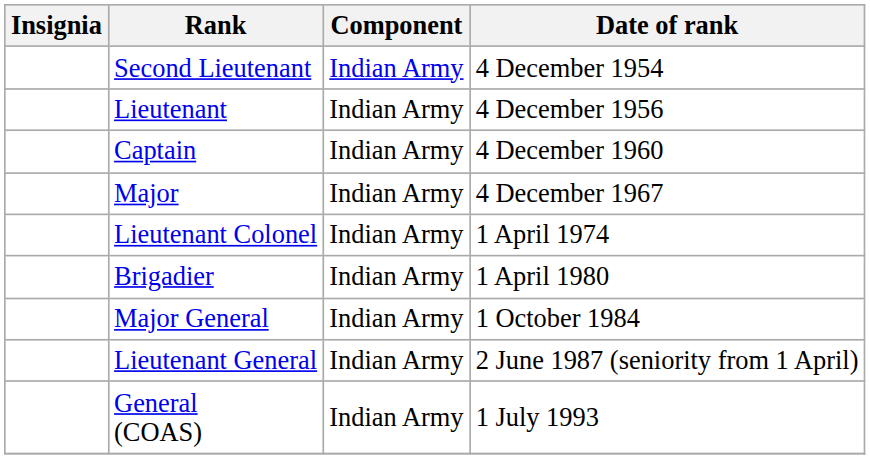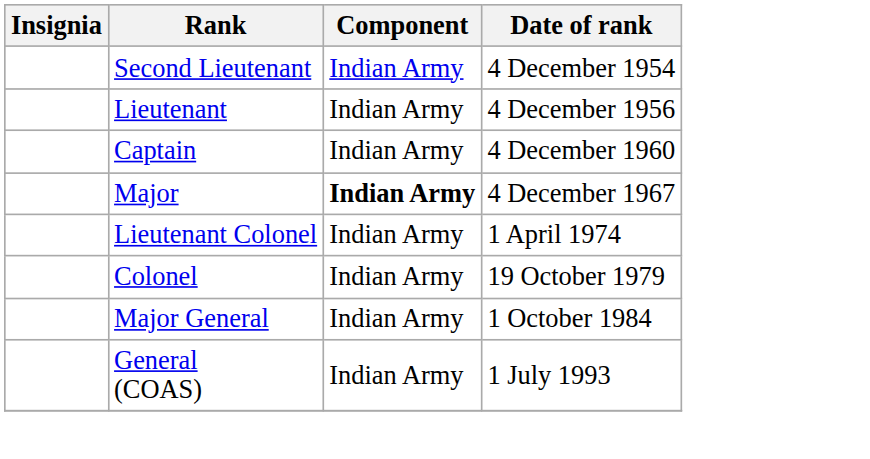Major | Component: normal -> bold
+ row: Colonel | Indian Army | 19 October 1979
- row: Brigadier | Indian Army | 1 April 1980
- row: Lieutenant General | Indian Army | 2 June 1987 (seniority from 1 April)
